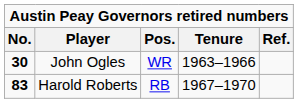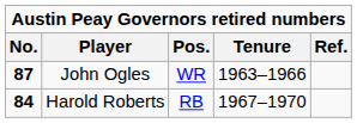John Ogles | No.: 30 -> 87
Harold Roberts | No.: 83 -> 84
